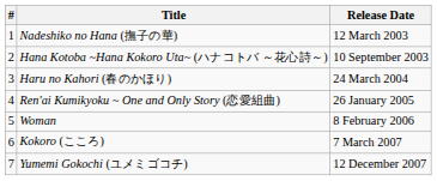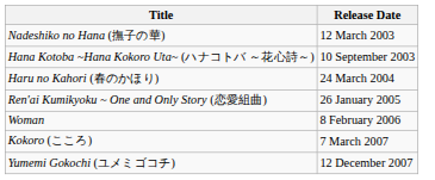- column: # | 1 | 2 | 3 | 4 | 5 | 6 | 7
